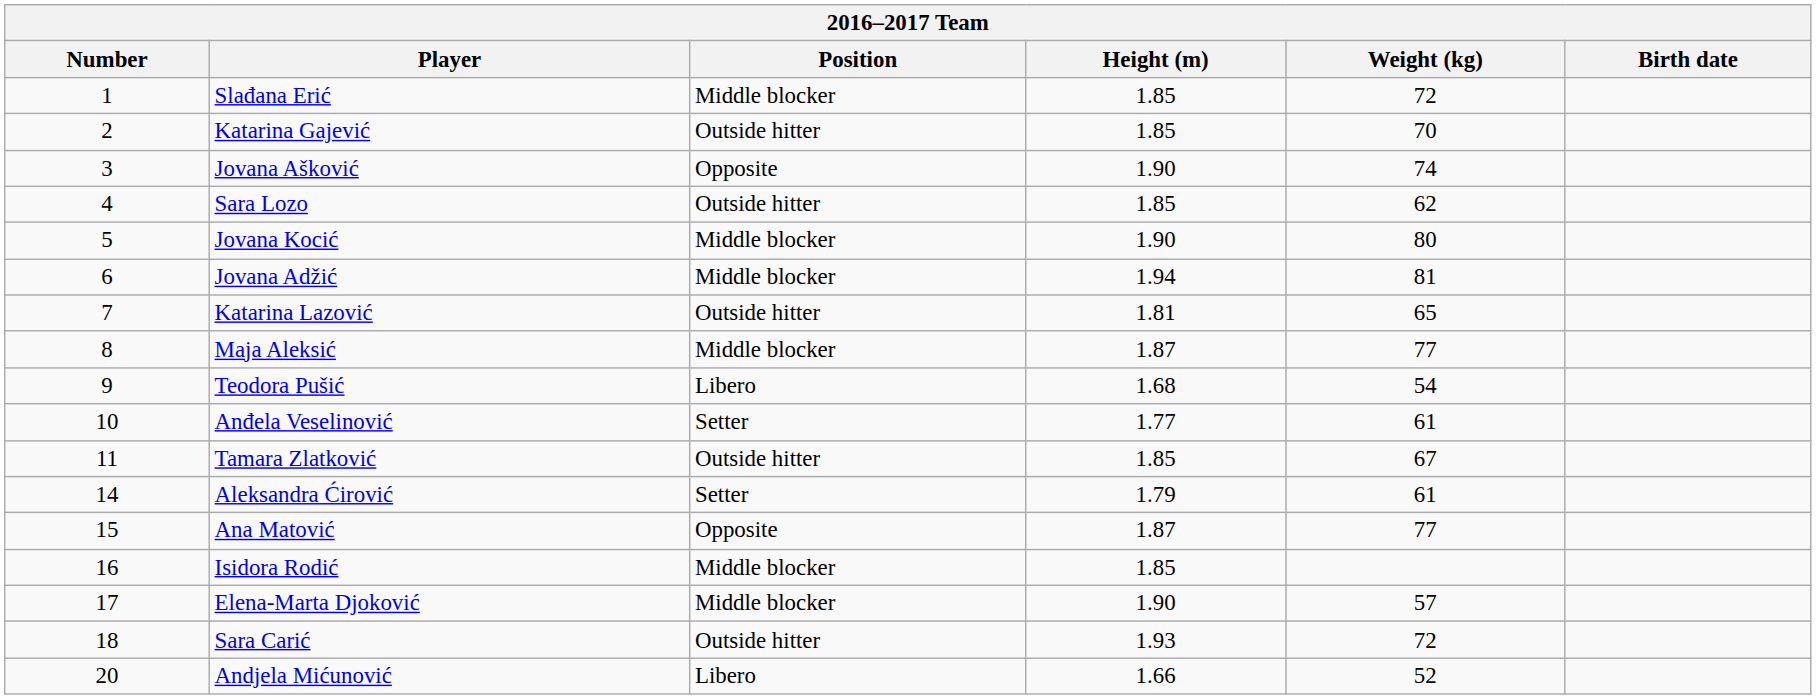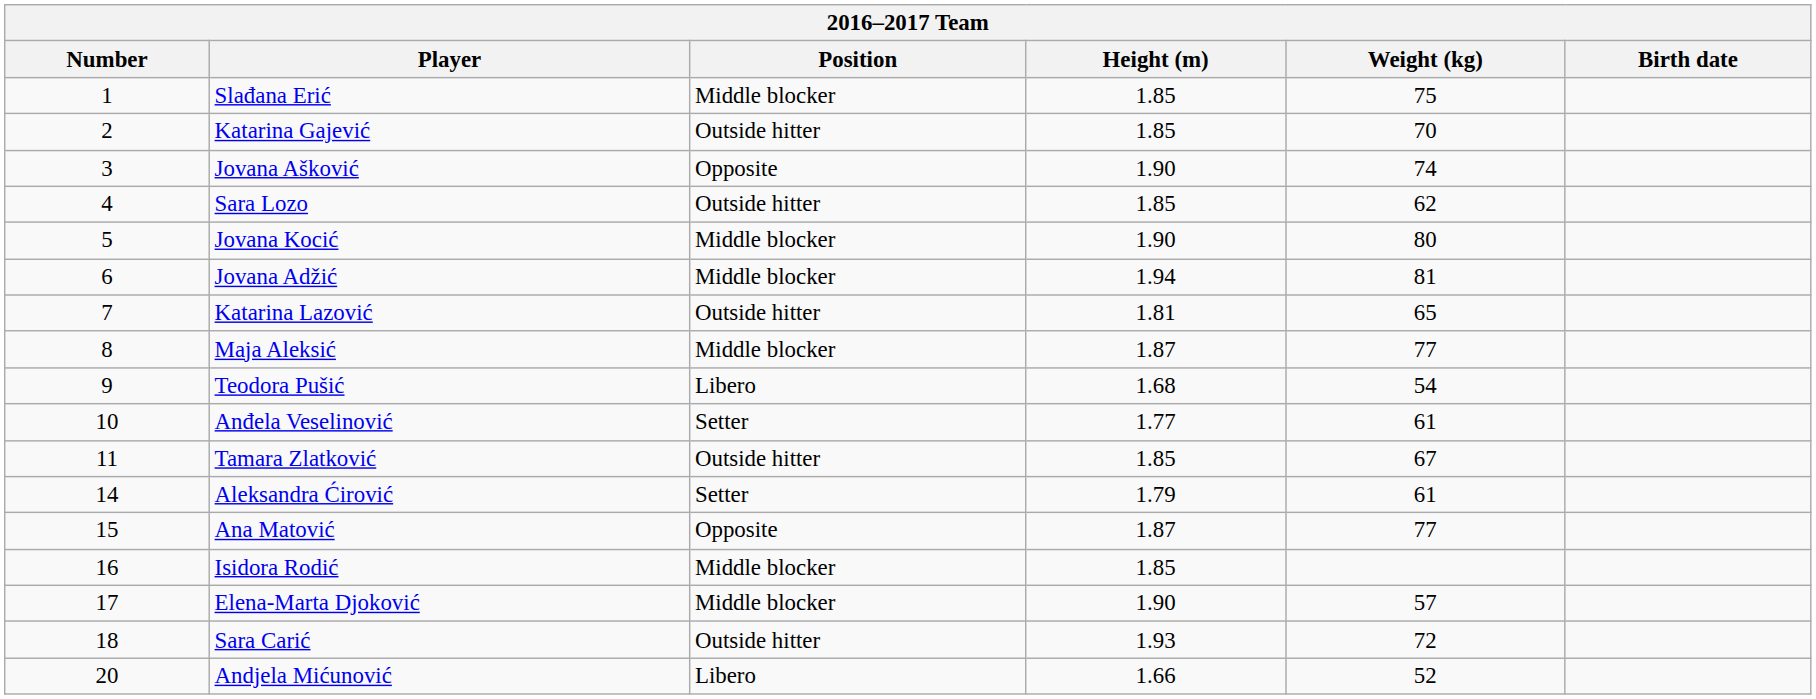Slađana Erić | Weight (kg): 72 -> 75
